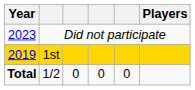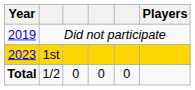Did not participate | Year: 2023 -> 2019
1st | Year: 2019 -> 2023
